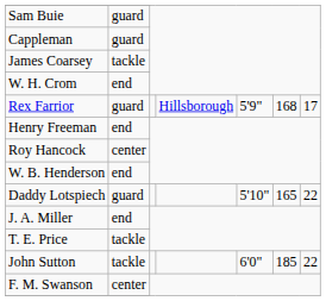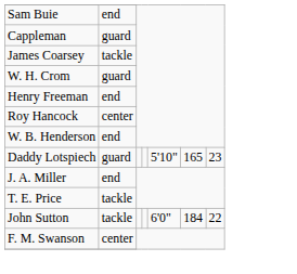Sam Buie | column 2: guard -> end
W. H. Crom | column 2: end -> guard
- row: Rex Farrior | guard | Hillsborough | 5'9" | 168 | 17
Daddy Lotspiech | column 7: 22 -> 23
John Sutton | column 6: 185 -> 184
